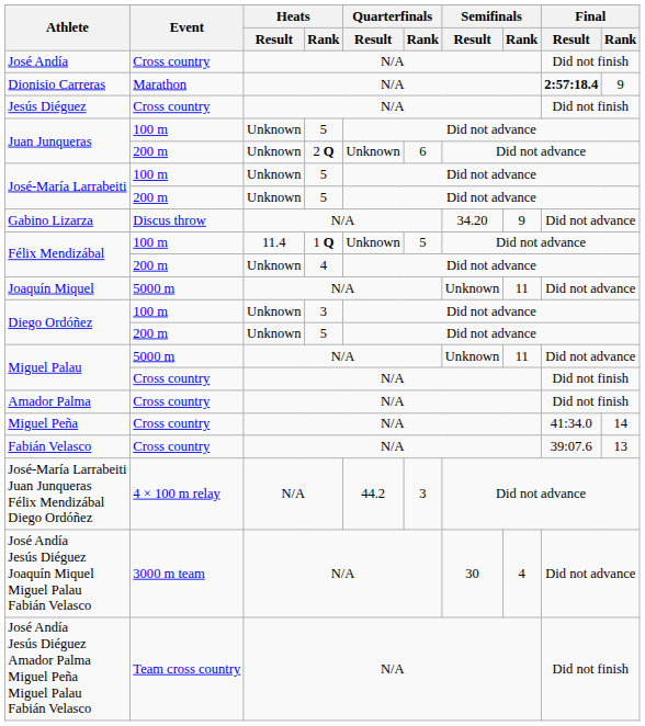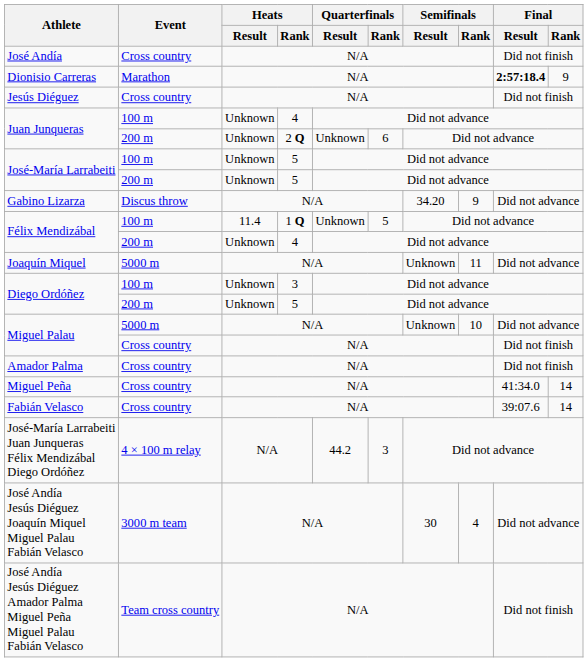Juan Junqueras / 100 m | Heats / Rank: 5 -> 4
Miguel Palau / 5000 m | Semifinals / Rank: 11 -> 10
Fabián Velasco | Final / Rank: 13 -> 14
